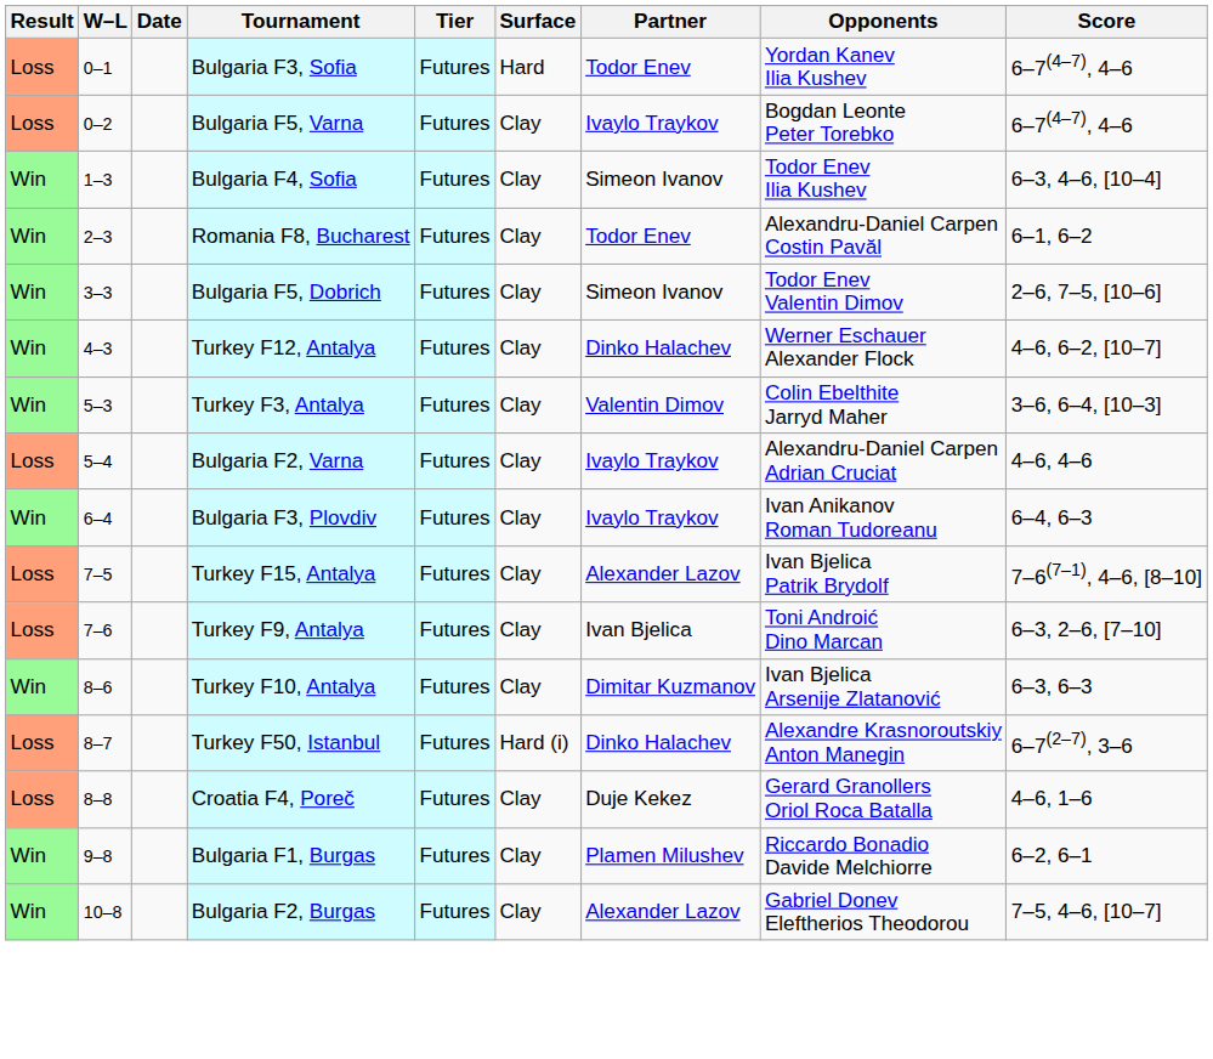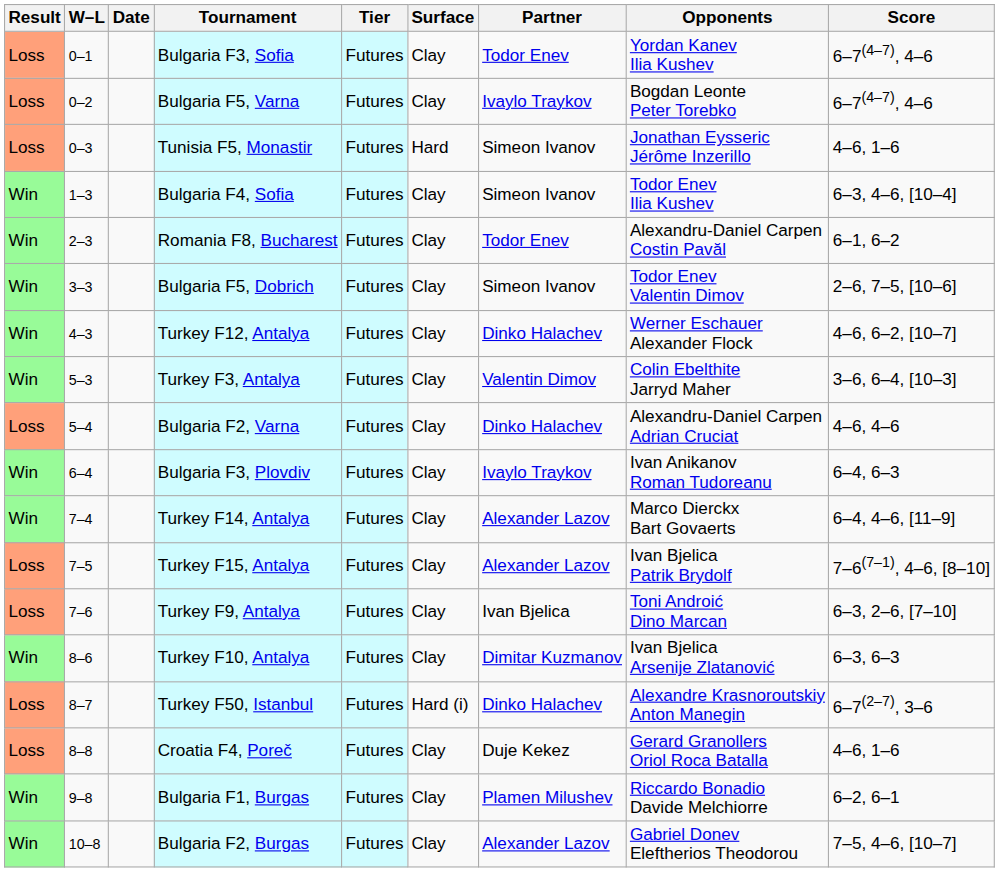Bulgaria F3, Sofia | Surface: Hard -> Clay
+ row: Loss | 0–3 | Tunisia F5, Monastir | Futures | Hard | Simeon Ivanov | Jonathan Eysseric Jérôme Inzerillo | 4–6, 1–6
Bulgaria F2, Varna | Partner: Ivaylo Traykov -> Dinko Halachev
+ row: Win | 7–4 | Turkey F14, Antalya | Futures | Clay | Alexander Lazov | Marco Dierckx Bart Govaerts | 6–4, 4–6, [11–9]
